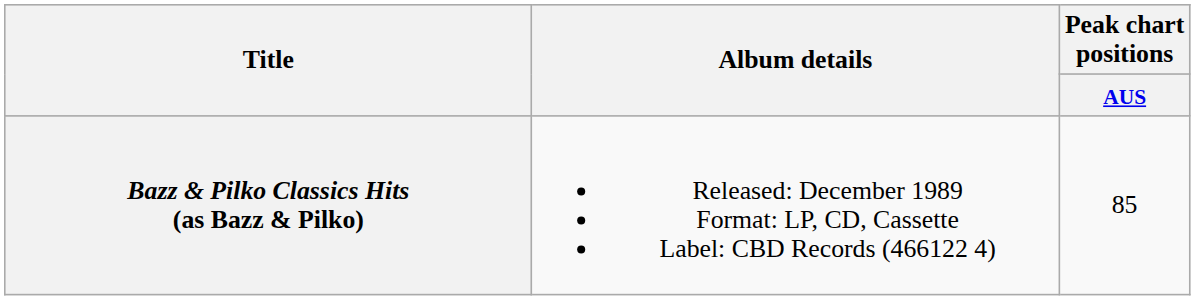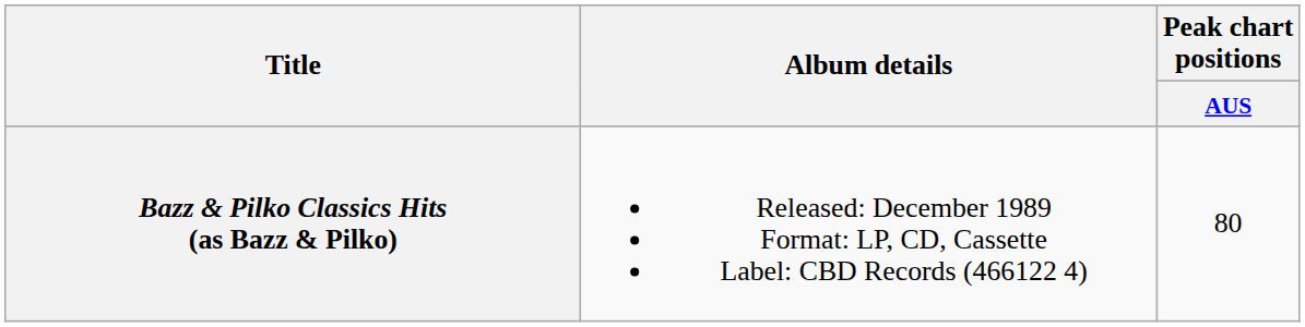Bazz & Pilko Classics Hits (as Bazz & Pilko) | Peak chart positions / AUS: 85 -> 80
